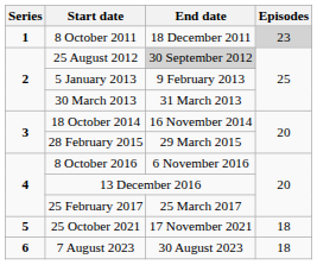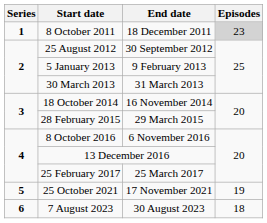25 August 2012 | End date: lightgrey background -> no background
25 October 2021 | Episodes: 18 -> 19
